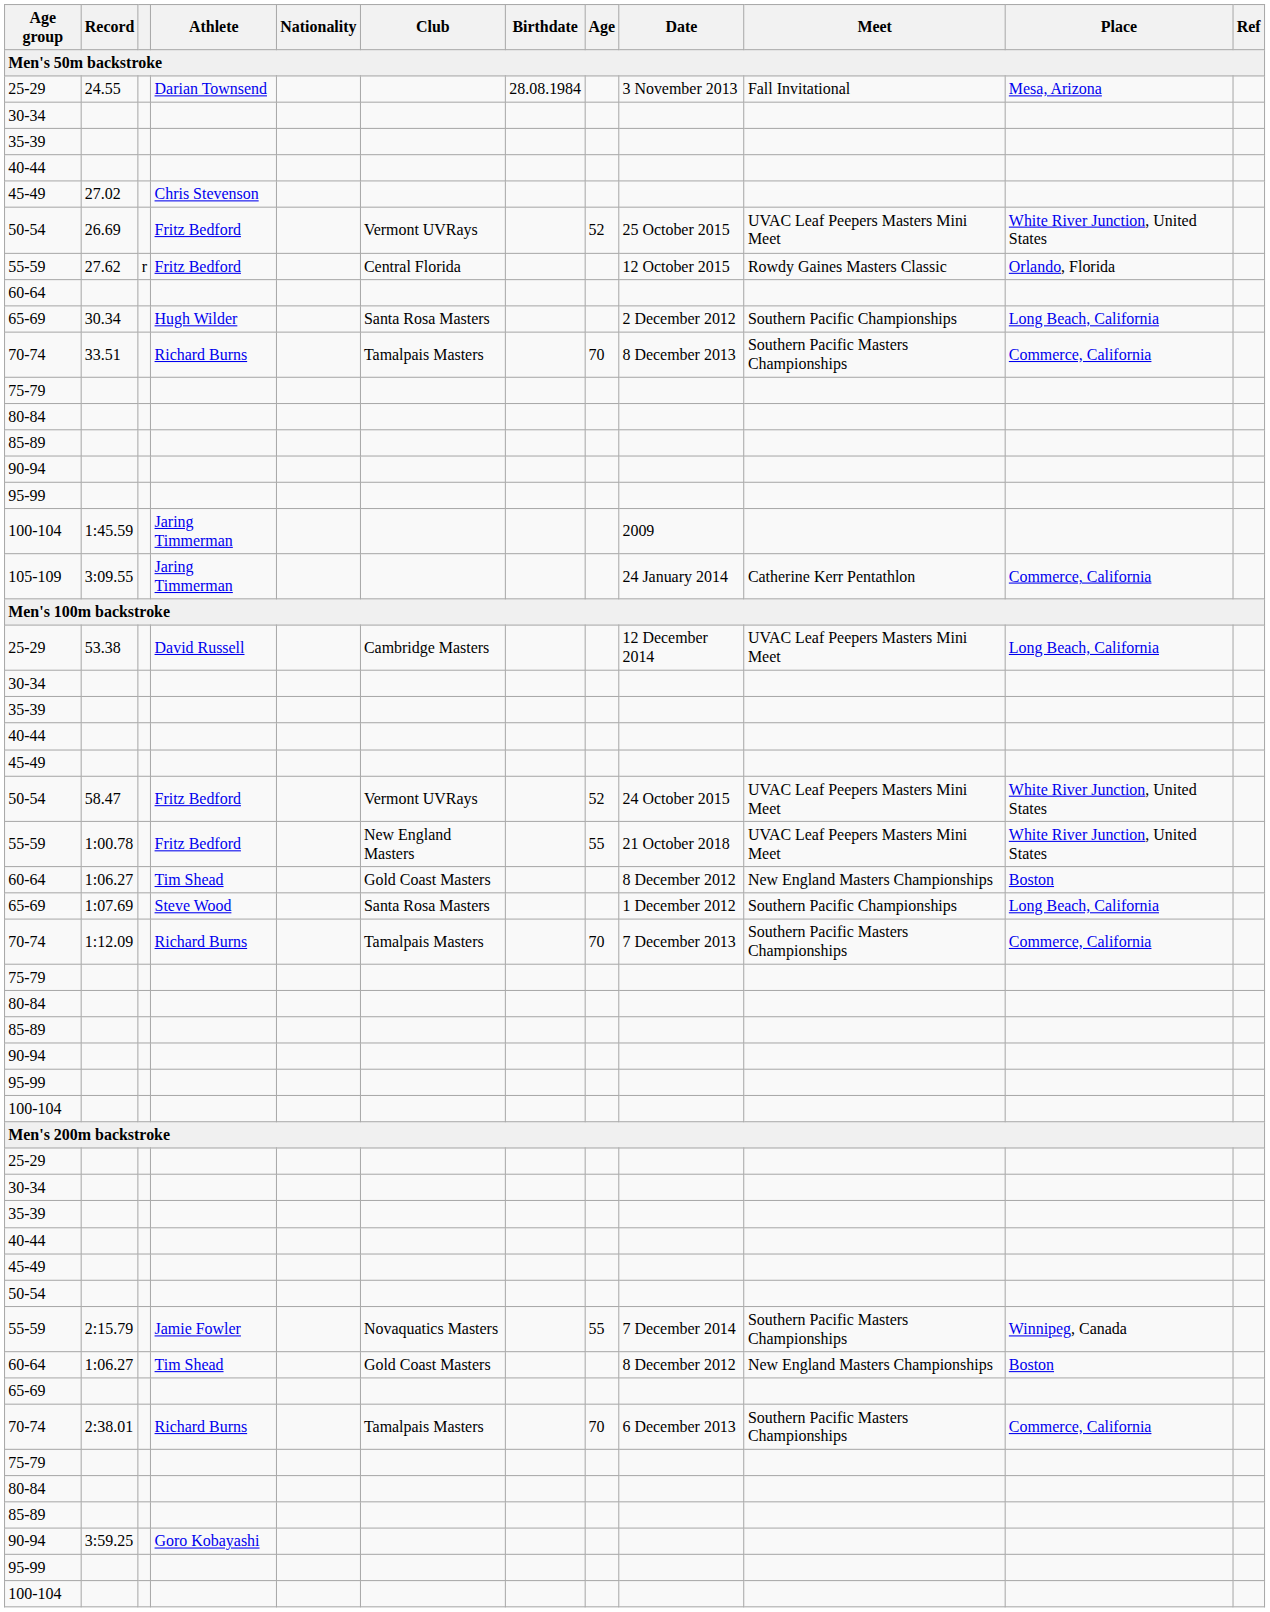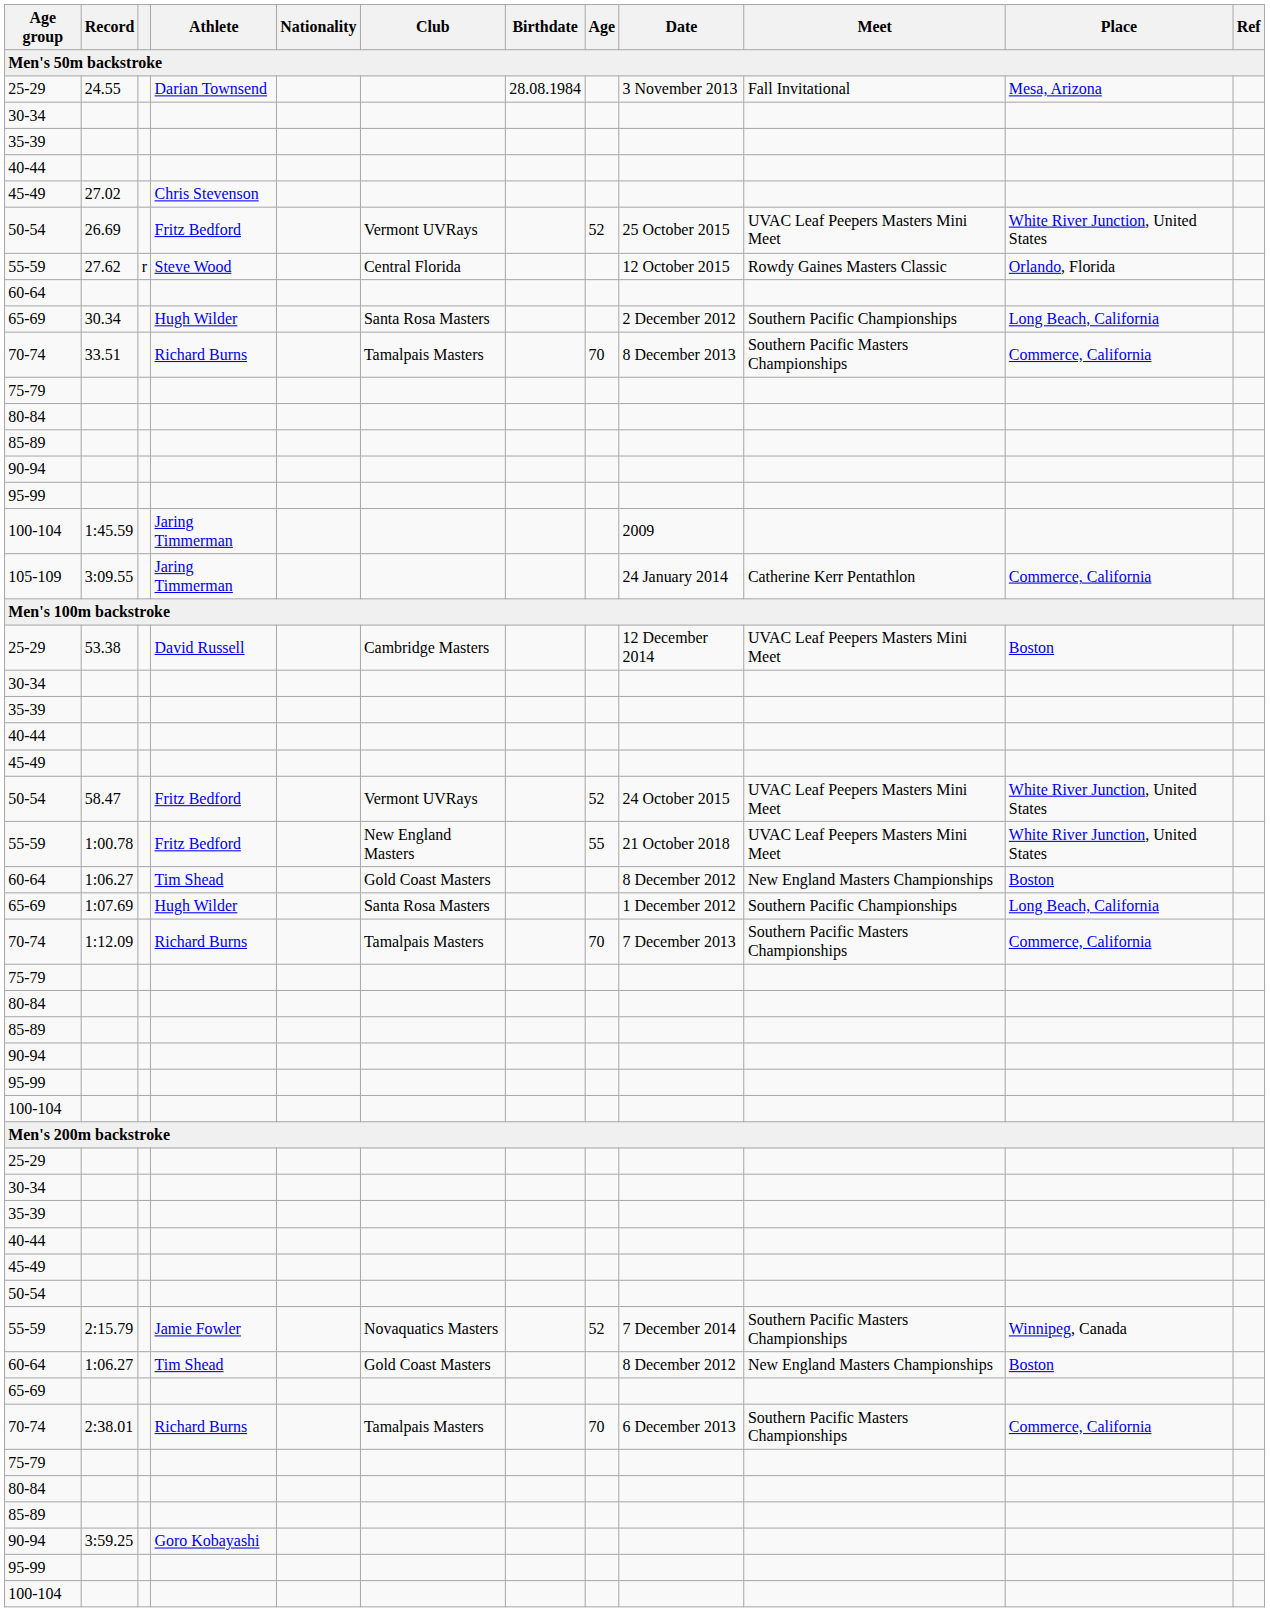27.62 | Athlete: Fritz Bedford -> Steve Wood
53.38 | Place: Long Beach, California -> Boston
1:07.69 | Athlete: Steve Wood -> Hugh Wilder
2:15.79 | Age: 55 -> 52
